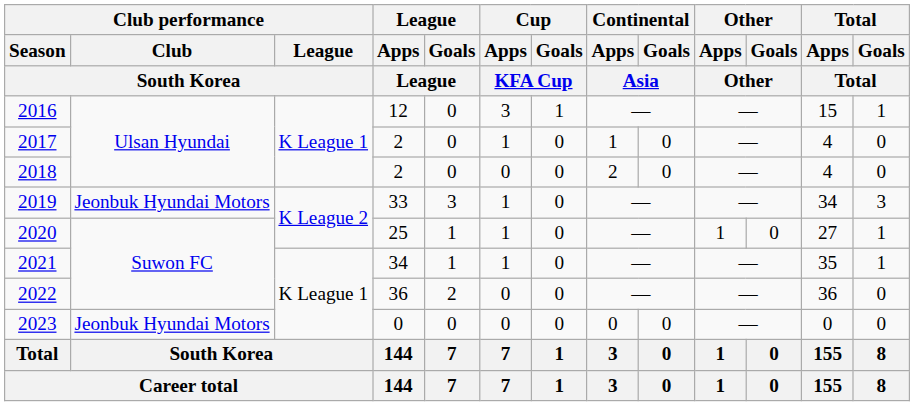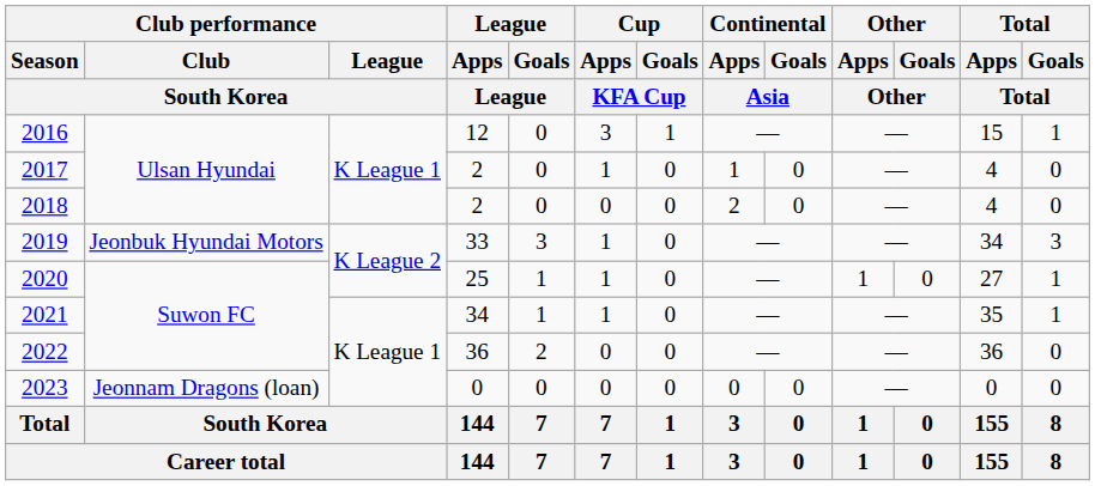2023 | Club performance / Club / South Korea: Jeonbuk Hyundai Motors -> Jeonnam Dragons (loan)
